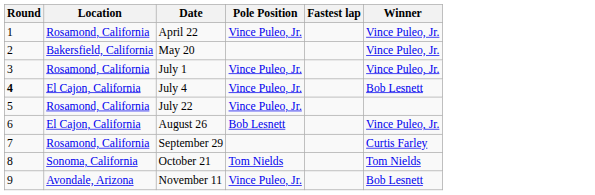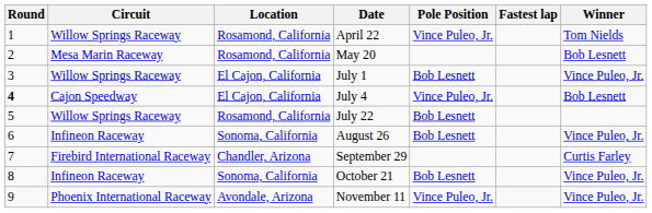+ column: Circuit | Willow Springs Raceway | Mesa Marin Raceway | Willow Springs Raceway | Cajon Speedway | Willow Springs Raceway | Infineon Raceway | Firebird International Raceway | Infineon Raceway | Phoenix International Raceway
April 22 | Winner: Vince Puleo, Jr. -> Tom Nields
May 20 | Location: Bakersfield, California -> Rosamond, California
May 20 | Winner: Vince Puleo, Jr. -> Bob Lesnett
July 1 | Location: Rosamond, California -> El Cajon, California
July 1 | Pole Position: Vince Puleo, Jr. -> Bob Lesnett
July 22 | Pole Position: Vince Puleo, Jr. -> Bob Lesnett
August 26 | Location: El Cajon, California -> Sonoma, California
September 29 | Location: Rosamond, California -> Chandler, Arizona
October 21 | Pole Position: Tom Nields -> Bob Lesnett
October 21 | Winner: Tom Nields -> Vince Puleo, Jr.
November 11 | Winner: Bob Lesnett -> Vince Puleo, Jr.
